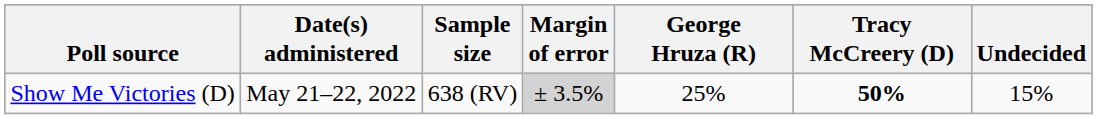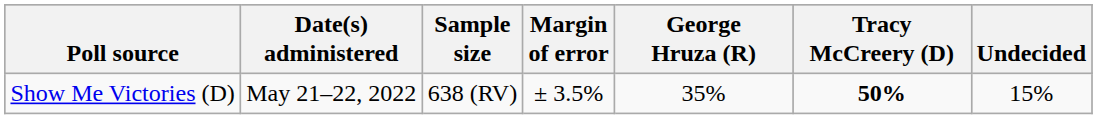Show Me Victories (D) | Margin of error: lightgrey background -> no background
Show Me Victories (D) | George Hruza (R): 25% -> 35%
